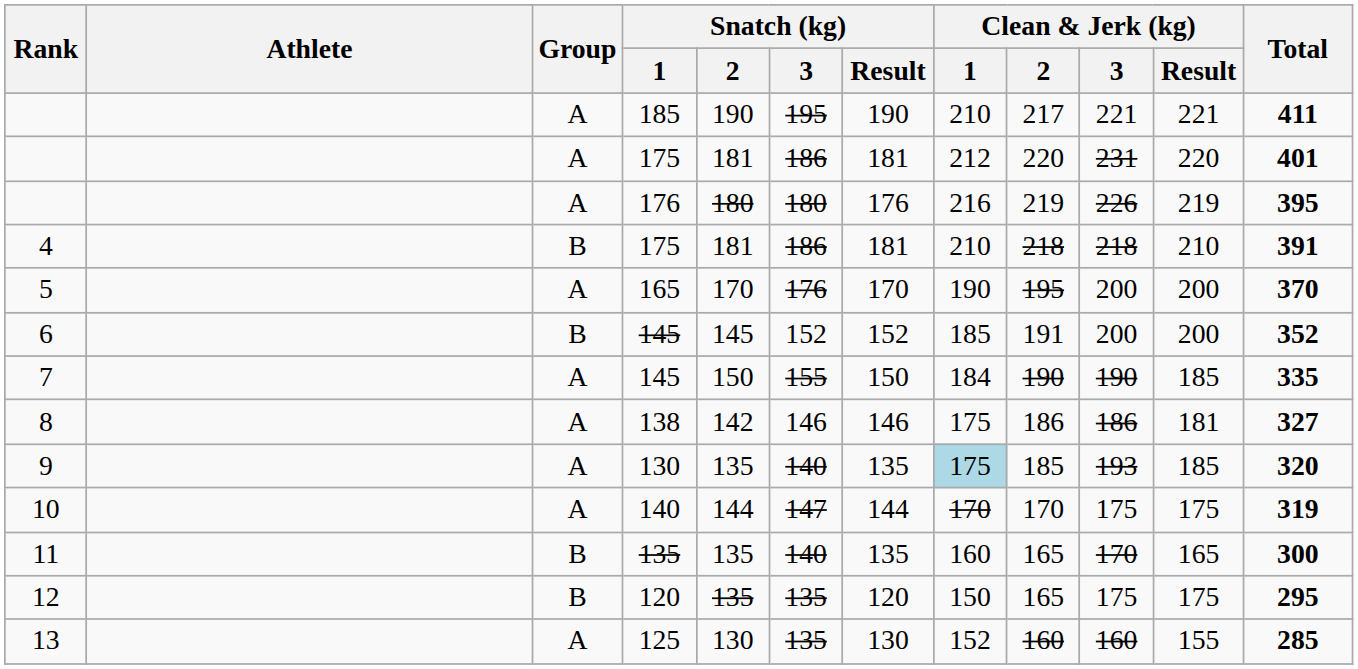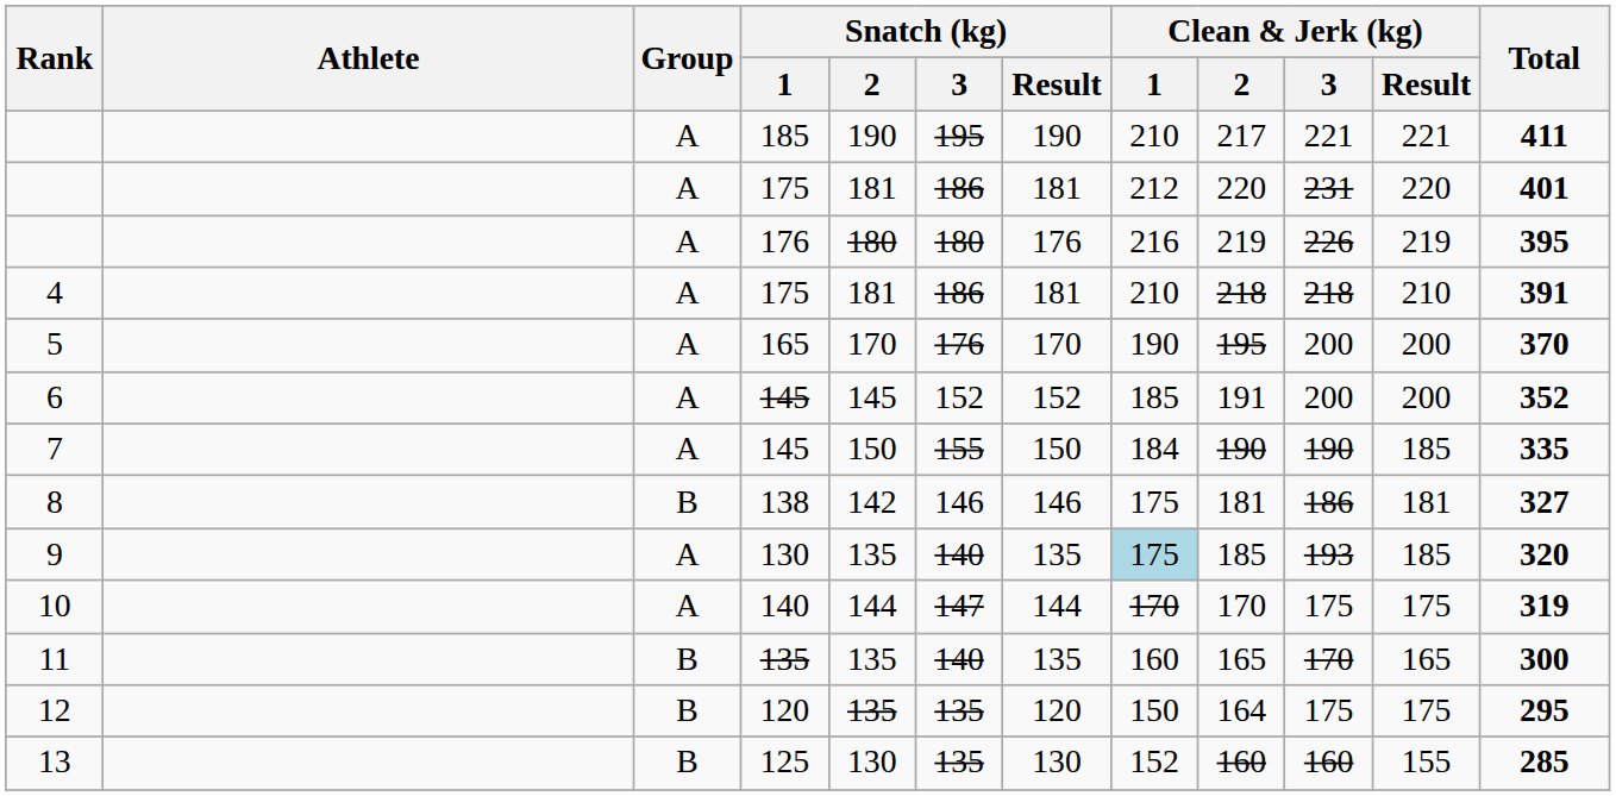4 | Group: B -> A
6 | Group: B -> A
8 | Group: A -> B
8 | Clean & Jerk (kg) / 2: 186 -> 181
12 | Clean & Jerk (kg) / 2: 165 -> 164
13 | Group: A -> B
